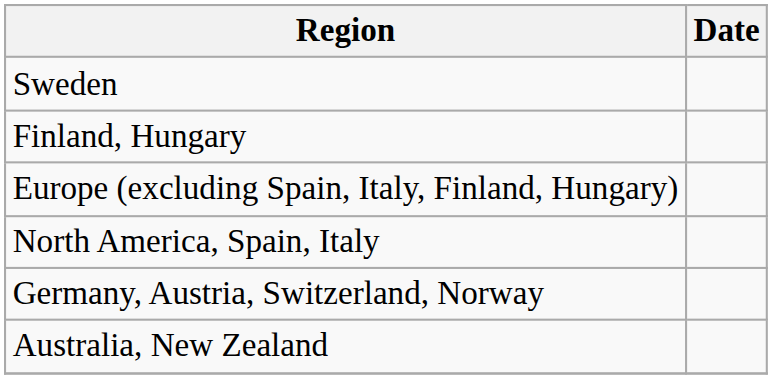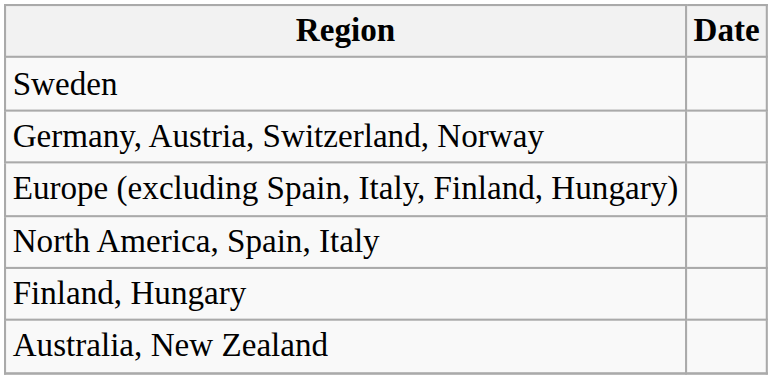rows swapped: Germany, Austria, Switzerland, Norway <-> Finland, Hungary
